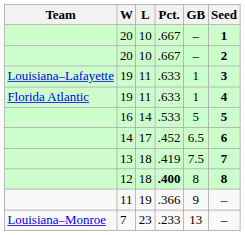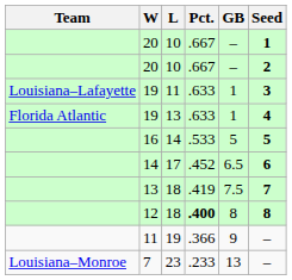Florida Atlantic / 19 | L: 11 -> 13
